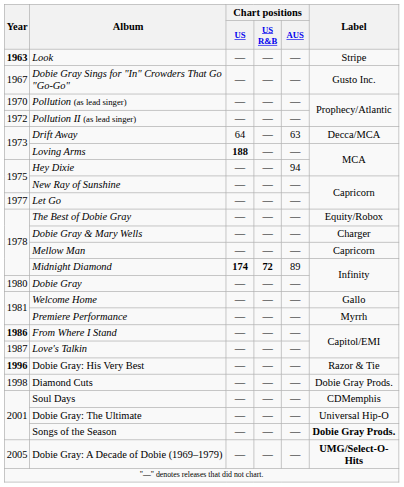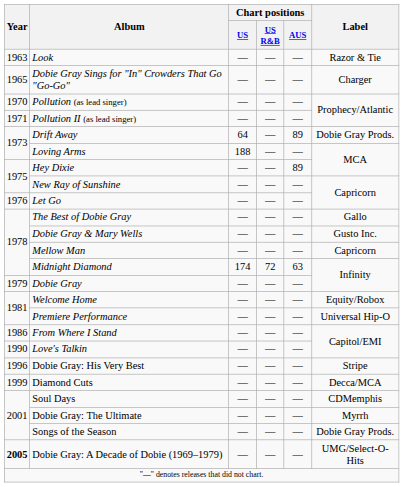Look | Year: bold -> normal
Look | Label: Stripe -> Razor & Tie
Dobie Gray Sings for "In" Crowders That Go "Go-Go" | Year: 1967 -> 1965
Dobie Gray Sings for "In" Crowders That Go "Go-Go" | Label: Gusto Inc. -> Charger
Pollution II (as lead singer) | Year: 1972 -> 1971
Drift Away | Chart positions / AUS: 63 -> 89
Drift Away | Label: Decca/MCA -> Dobie Gray Prods.
Loving Arms | Chart positions / US: bold -> normal
Hey Dixie | Chart positions / AUS: 94 -> 89
Let Go | Year: 1977 -> 1976
The Best of Dobie Gray | Label: Equity/Robox -> Gallo
Dobie Gray & Mary Wells | Label: Charger -> Gusto Inc.
Midnight Diamond | Chart positions / US: bold -> normal
Midnight Diamond | Chart positions / US R&B: bold -> normal
Midnight Diamond | Chart positions / AUS: 89 -> 63
Dobie Gray | Year: 1980 -> 1979
Welcome Home | Label: Gallo -> Equity/Robox
Premiere Performance | Label: Myrrh -> Universal Hip-O
From Where I Stand | Year: bold -> normal
Love's Talkin | Year: 1987 -> 1990
Dobie Gray: His Very Best | Year: bold -> normal
Dobie Gray: His Very Best | Label: Razor & Tie -> Stripe
Diamond Cuts | Year: 1998 -> 1999
Diamond Cuts | Label: Dobie Gray Prods. -> Decca/MCA
Dobie Gray: The Ultimate | Label: Universal Hip-O -> Myrrh
Songs of the Season | Label: bold -> normal
Dobie Gray: A Decade of Dobie (1969–1979) | Year: normal -> bold
Dobie Gray: A Decade of Dobie (1969–1979) | Label: bold -> normal
